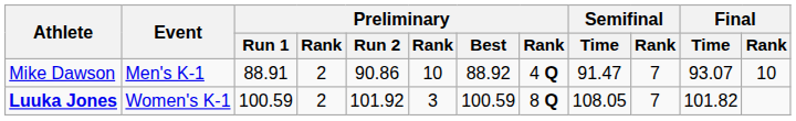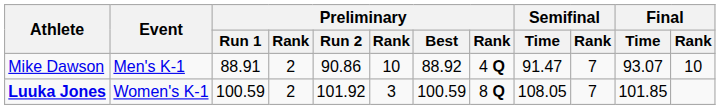Luuka Jones | Final / Time: 101.82 -> 101.85
